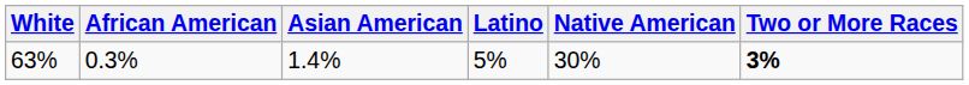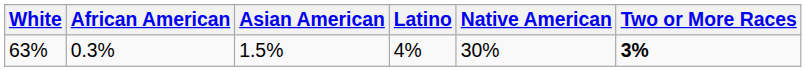63% | Asian American: 1.4% -> 1.5%
63% | Latino: 5% -> 4%
